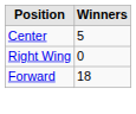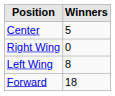+ row: Left Wing | 8
